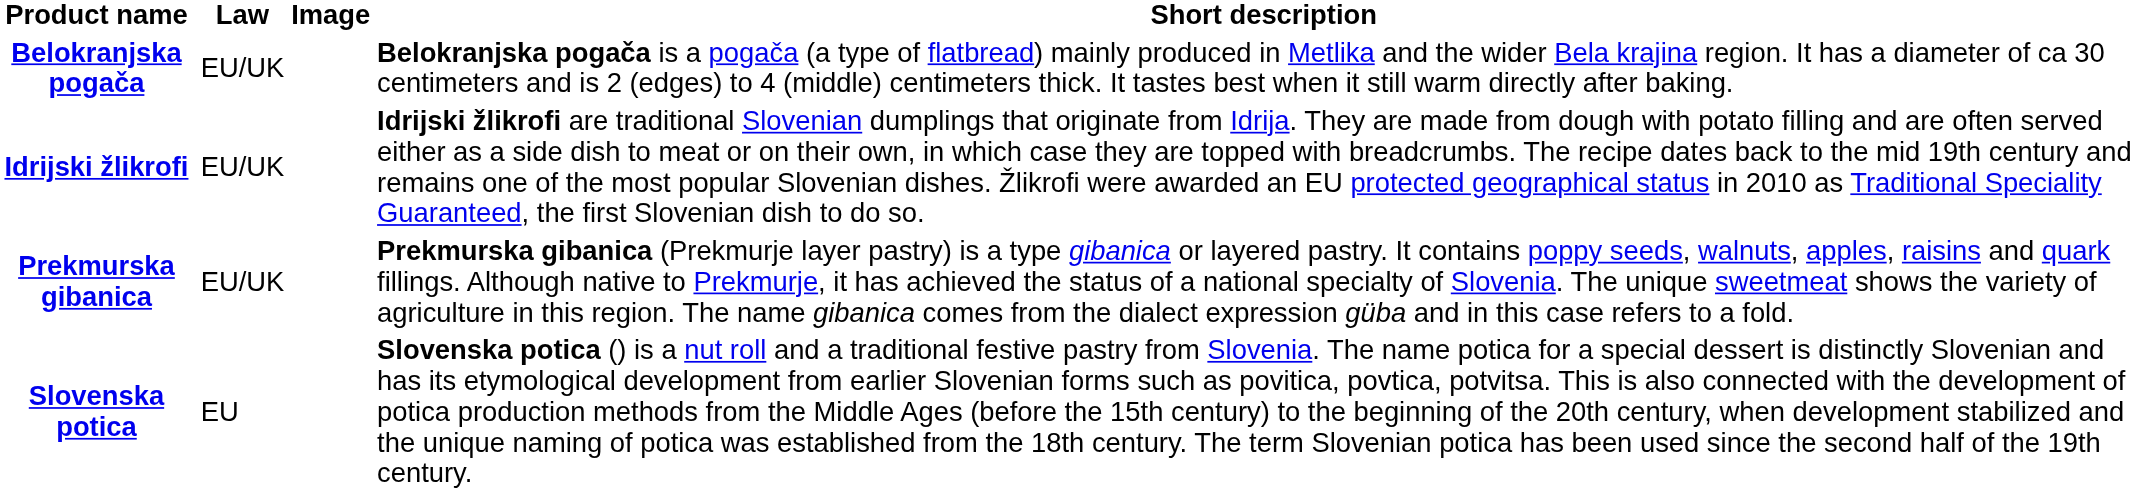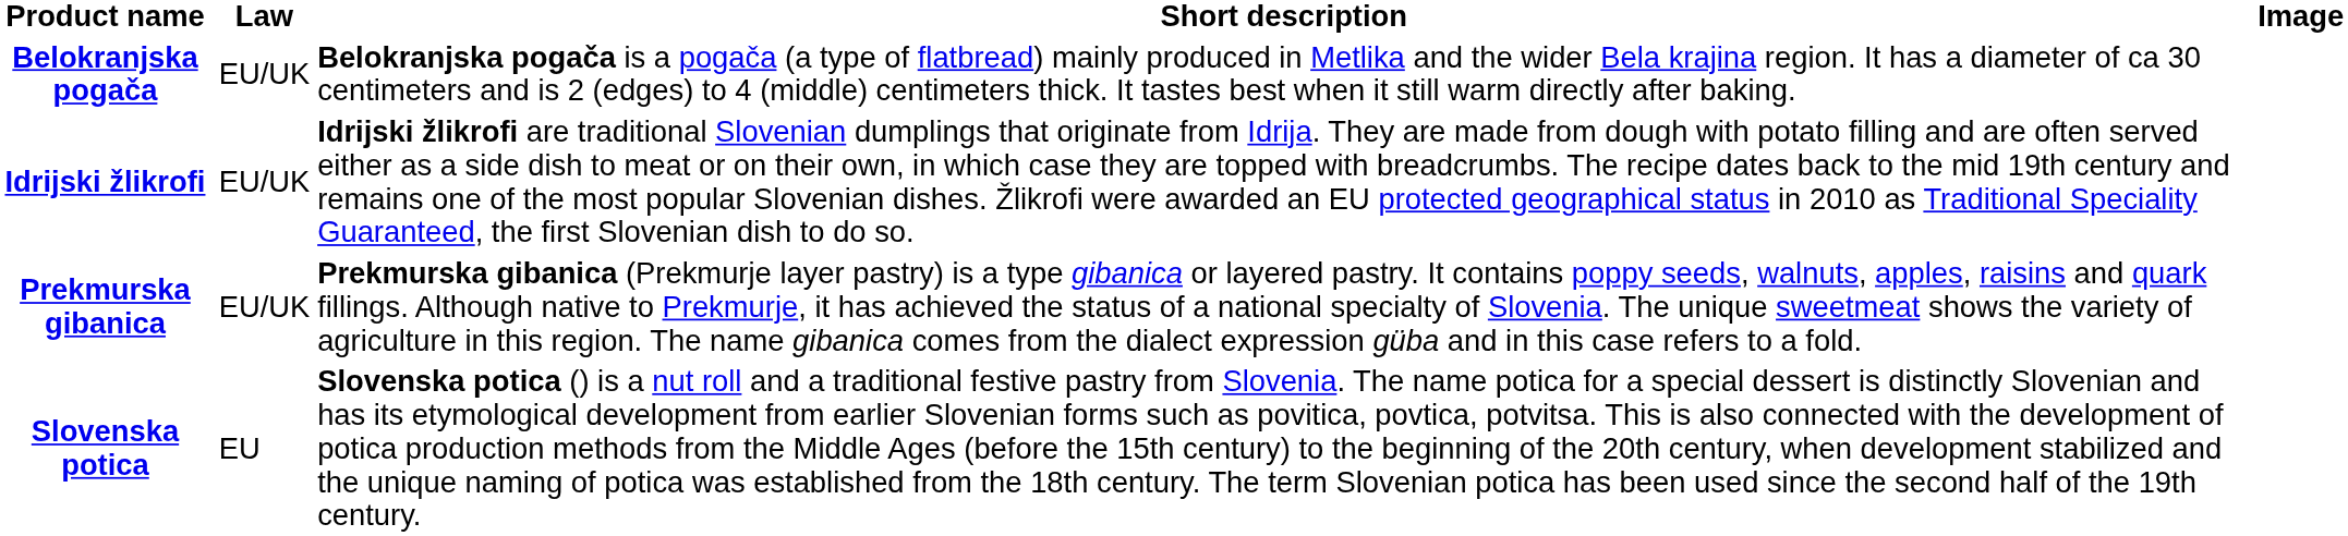columns swapped: Short description <-> Image
